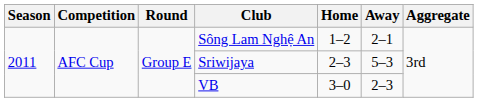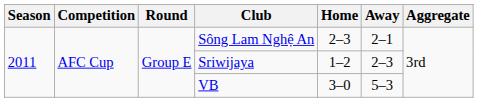Sông Lam Nghệ An | Home: 1–2 -> 2–3
Sriwijaya | Home: 2–3 -> 1–2
Sriwijaya | Away: 5–3 -> 2–3
VB | Away: 2–3 -> 5–3
